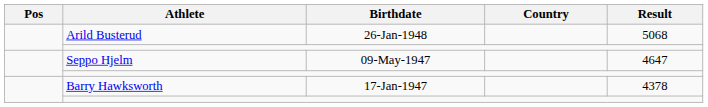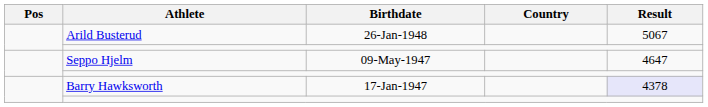Arild Busterud | Result: 5068 -> 5067
Barry Hawksworth | Result: no background -> lavender background
